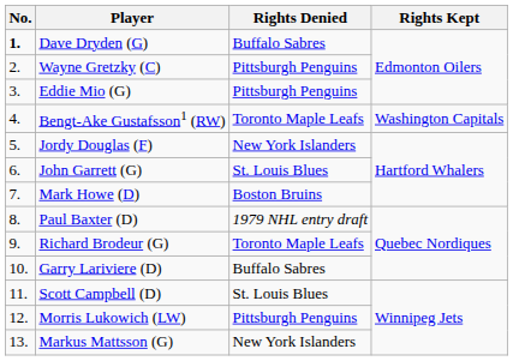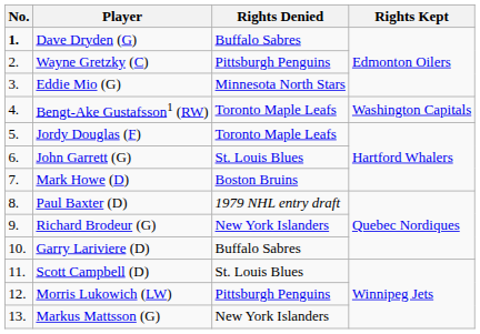Eddie Mio (G) | Rights Denied: Pittsburgh Penguins -> Minnesota North Stars
Jordy Douglas (F) | Rights Denied: New York Islanders -> Toronto Maple Leafs
Richard Brodeur (G) | Rights Denied: Toronto Maple Leafs -> New York Islanders
